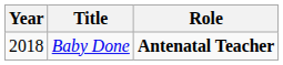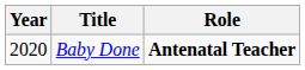Baby Done | Year: 2018 -> 2020
